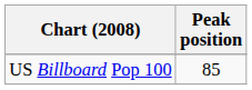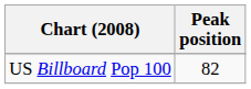US Billboard Pop 100 | Peak position: 85 -> 82
